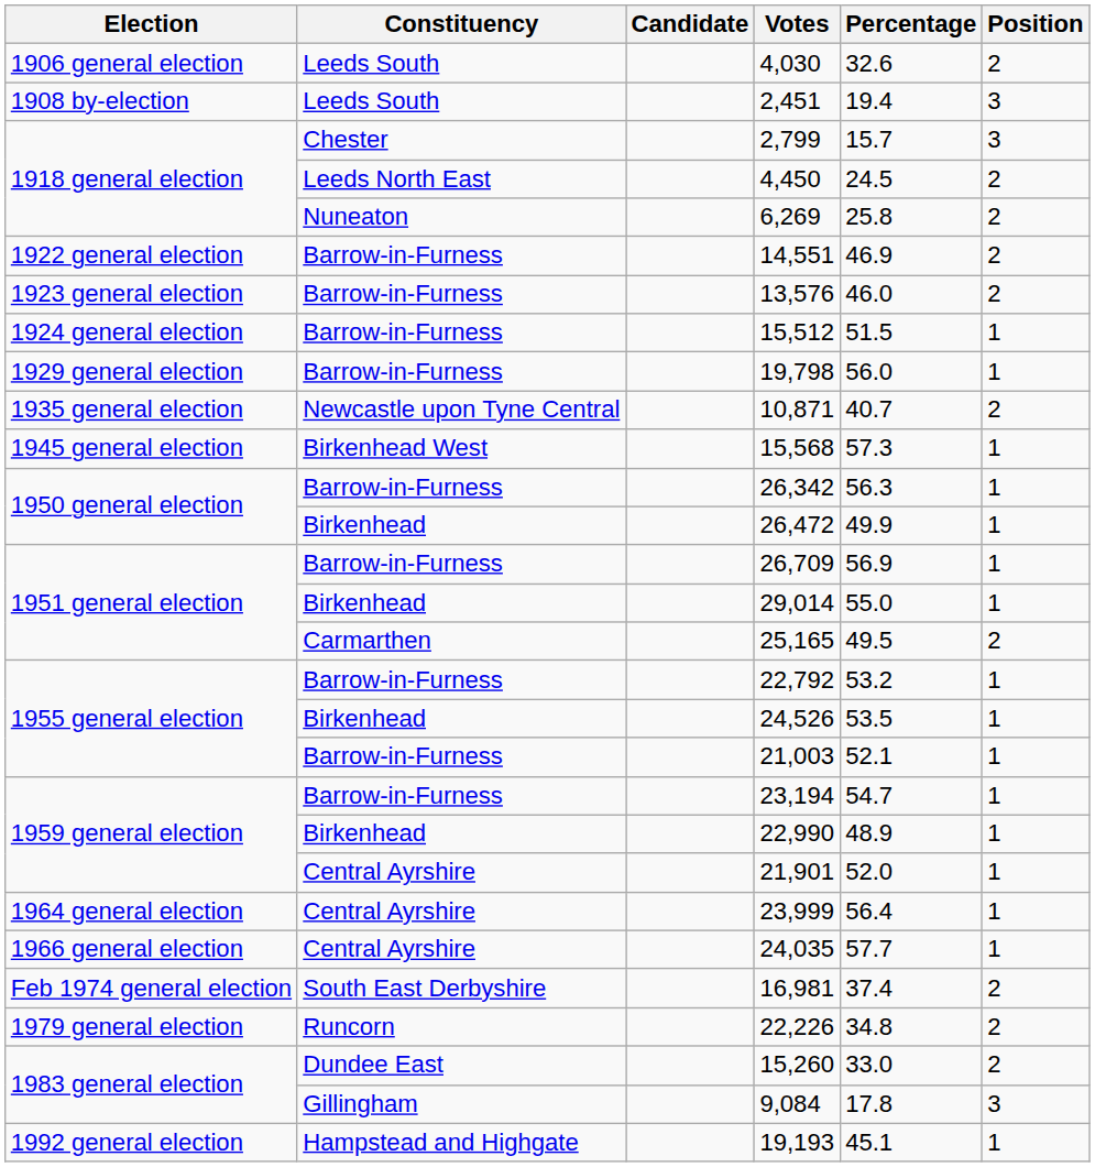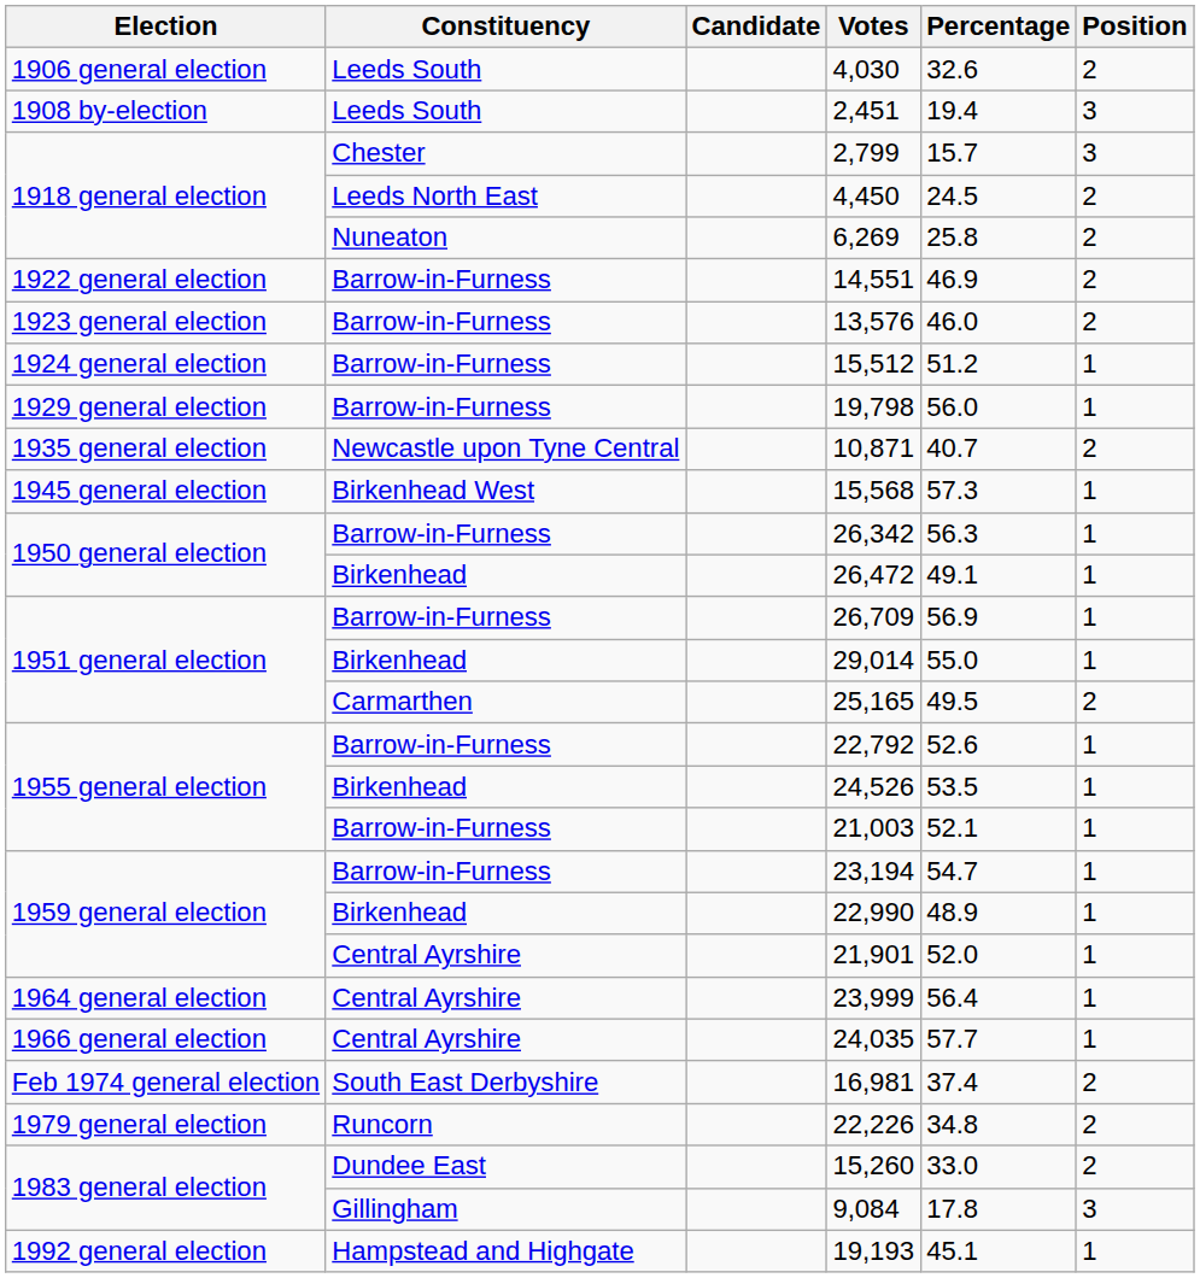15,512 | Percentage: 51.5 -> 51.2
26,472 | Percentage: 49.9 -> 49.1
22,792 | Percentage: 53.2 -> 52.6
